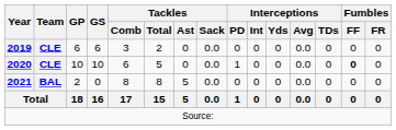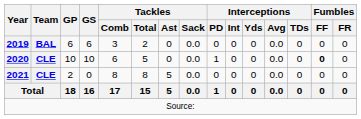2019 | Team: CLE -> BAL
2021 | Team: BAL -> CLE
